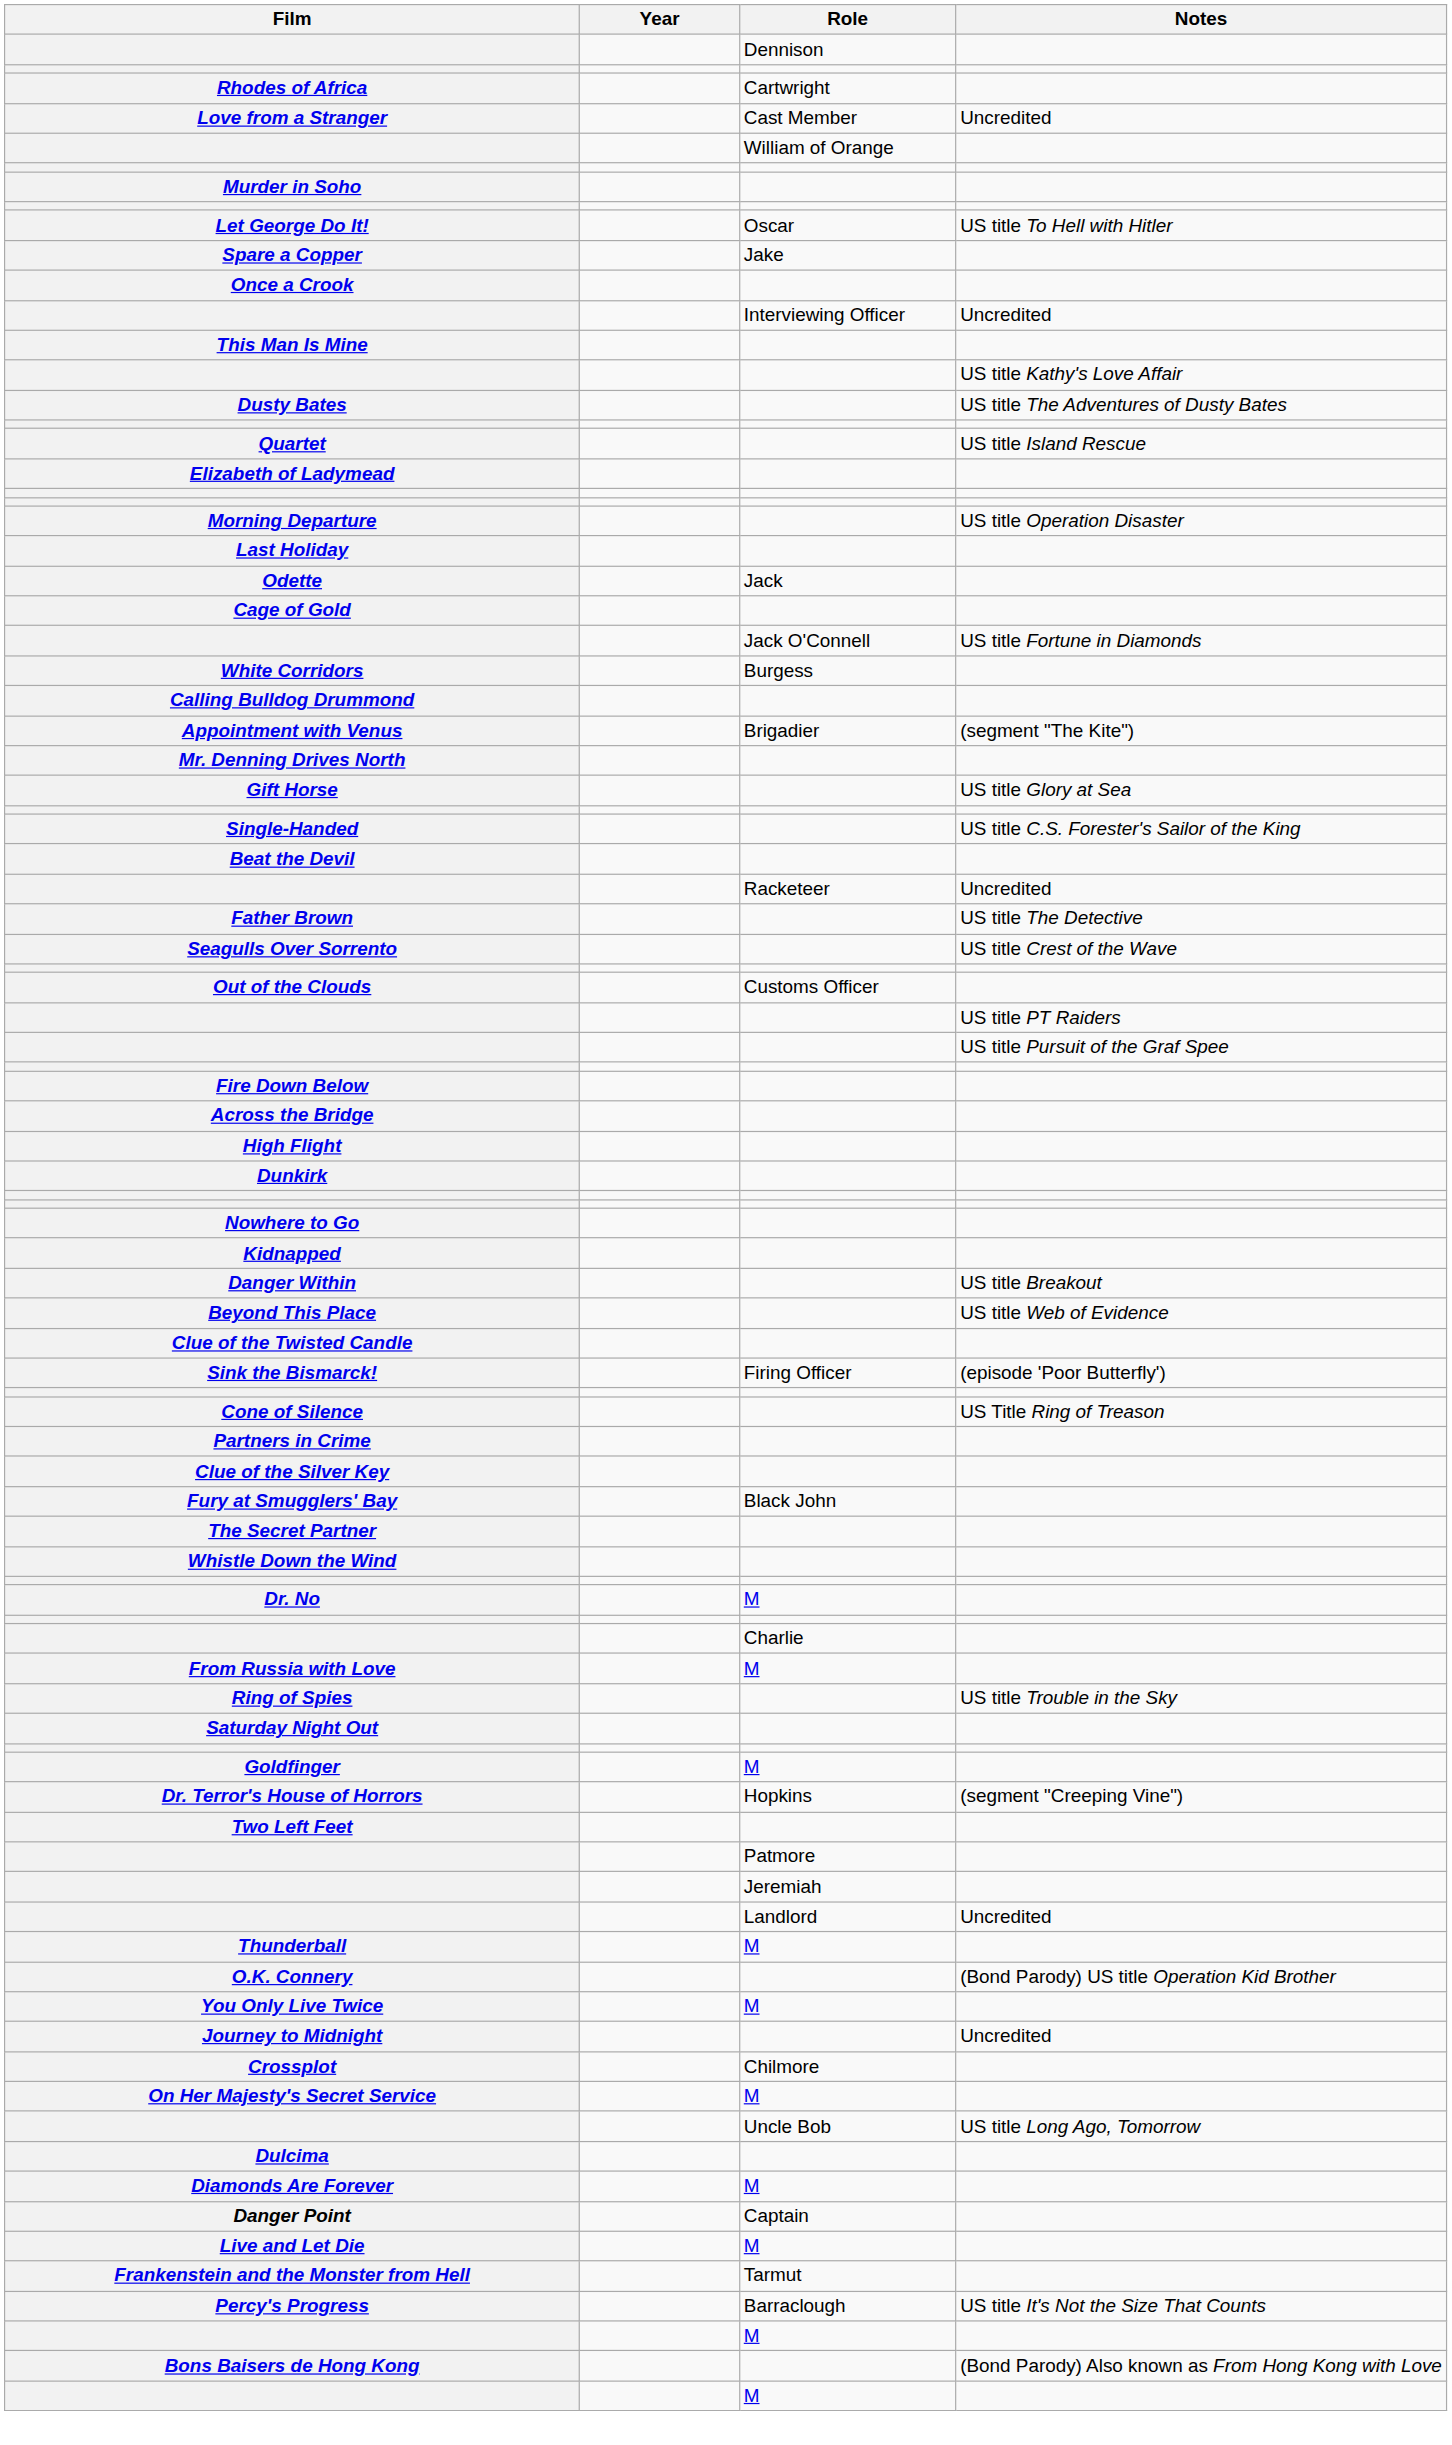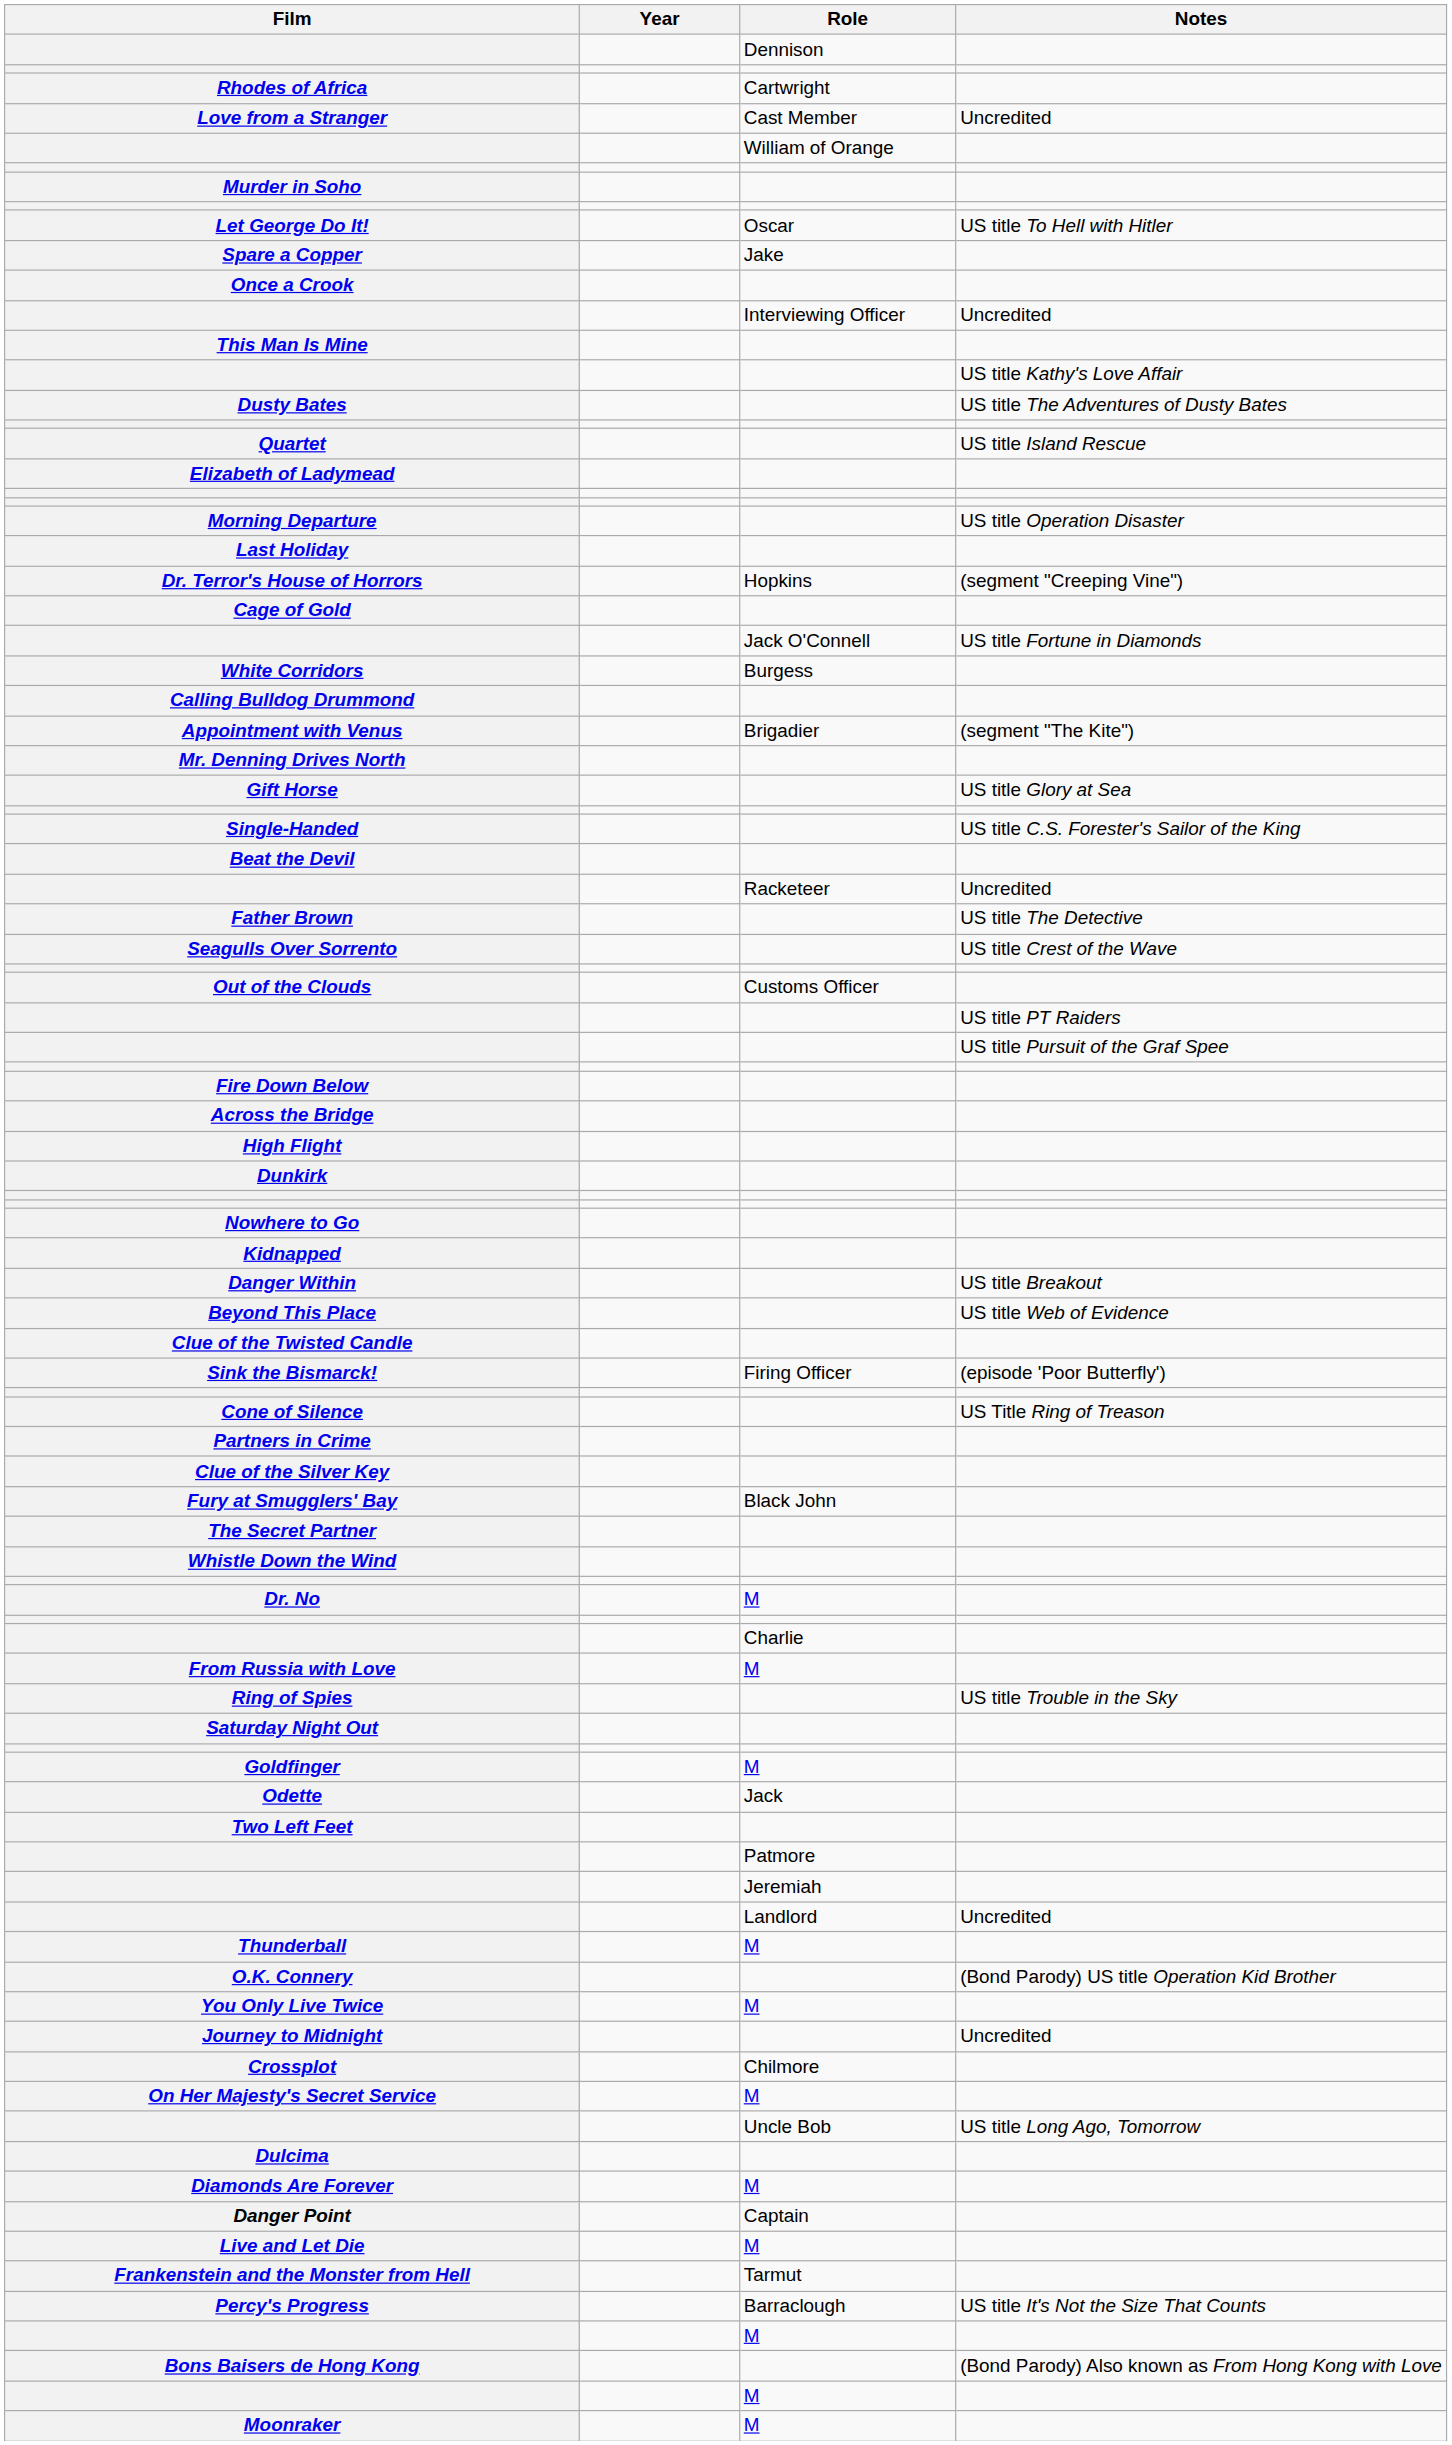rows swapped: Odette <-> Dr. Terror's House of Horrors
+ row: Moonraker | M
